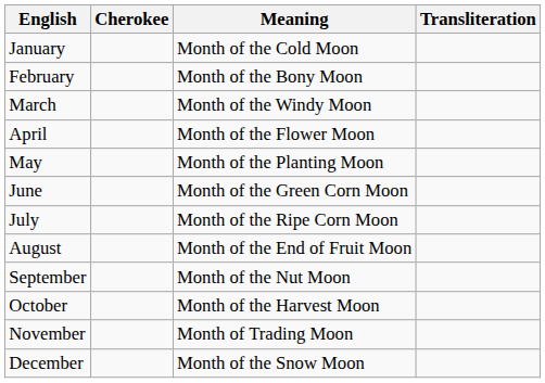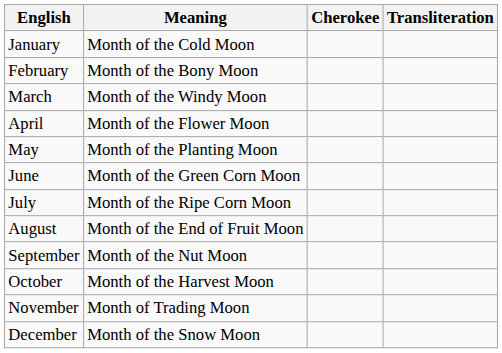columns swapped: Meaning <-> Cherokee
